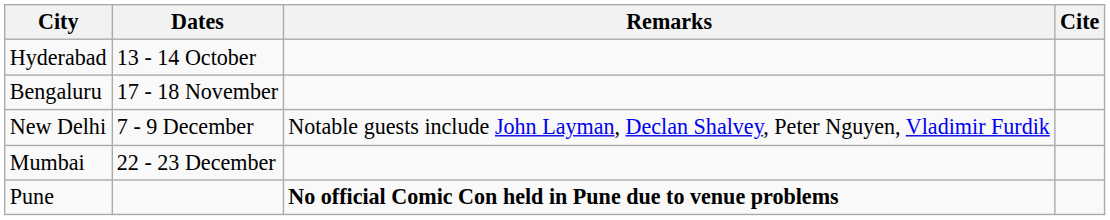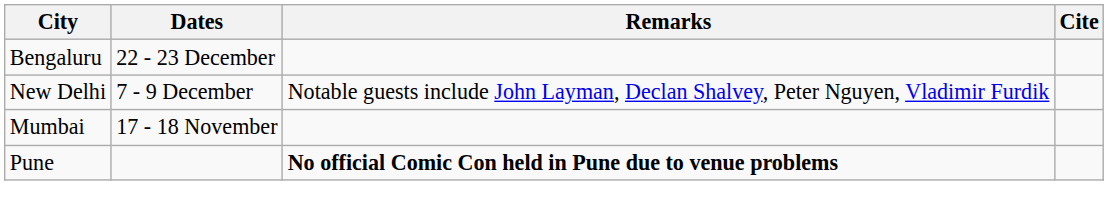- row: Hyderabad | 13 - 14 October
Bengaluru | Dates: 17 - 18 November -> 22 - 23 December
Mumbai | Dates: 22 - 23 December -> 17 - 18 November
